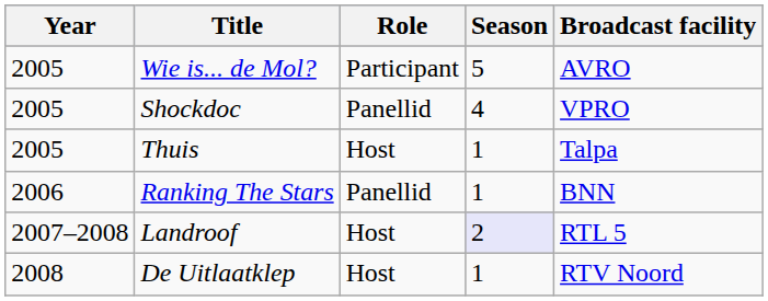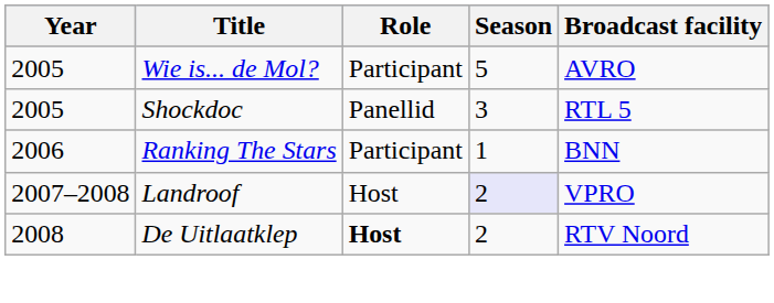Shockdoc | Season: 4 -> 3
Shockdoc | Broadcast facility: VPRO -> RTL 5
- row: 2005 | Thuis | Host | 1 | Talpa
Ranking The Stars | Role: Panellid -> Participant
Landroof | Broadcast facility: RTL 5 -> VPRO
De Uitlaatklep | Role: normal -> bold
De Uitlaatklep | Season: 1 -> 2
